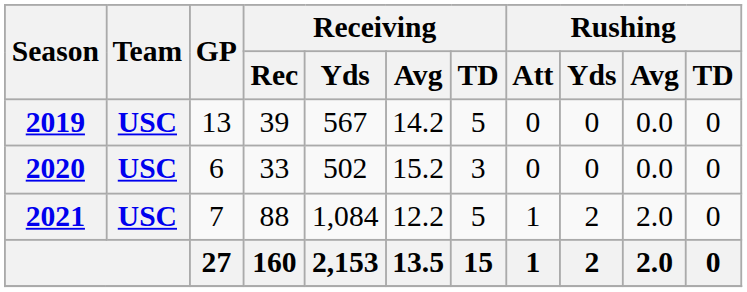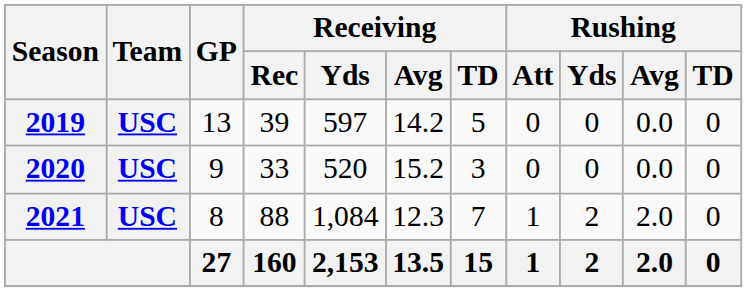2019 | Receiving / Yds: 567 -> 597
2020 | GP: 6 -> 9
2020 | Receiving / Yds: 502 -> 520
2021 | GP: 7 -> 8
2021 | Receiving / Avg: 12.2 -> 12.3
2021 | Receiving / TD: 5 -> 7
